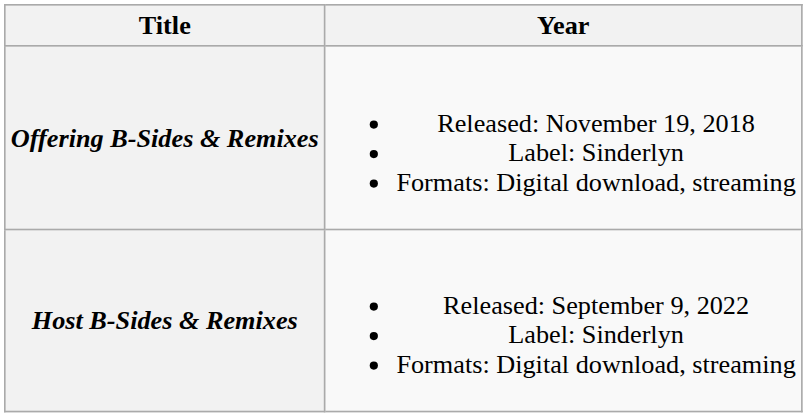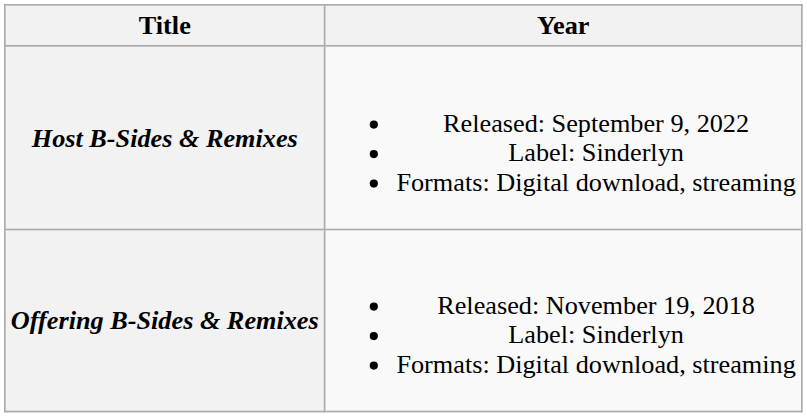rows swapped: Offering B-Sides & Remixes <-> Host B-Sides & Remixes
